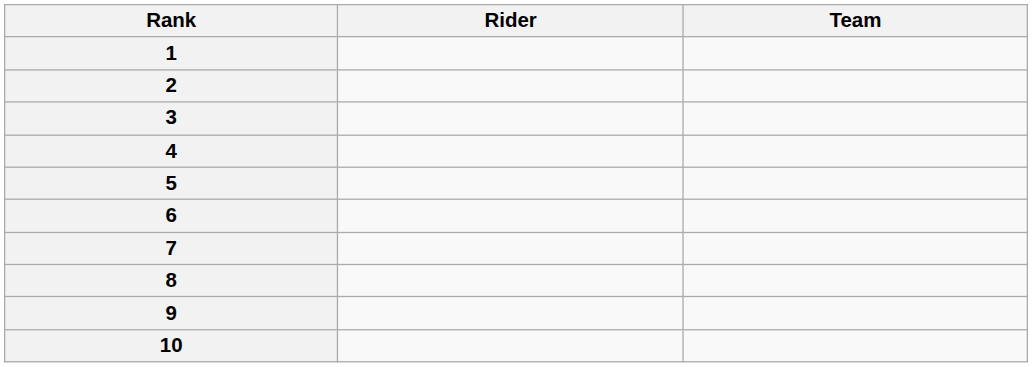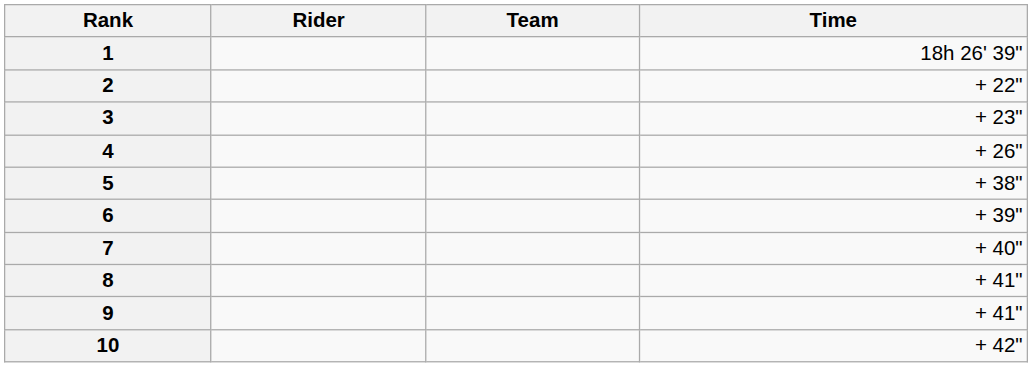+ column: Time | 18h 26' 39" | + 22" | + 23" | + 26" | + 38" | + 39" | + 40" | + 41" | + 41" | + 42"
